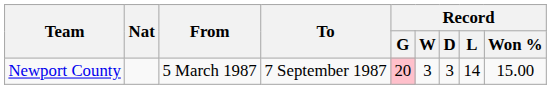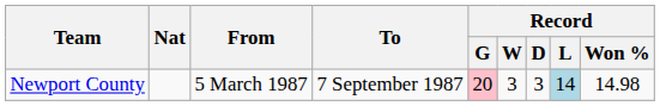Newport County | Record / L: no background -> lightblue background
Newport County | Record / Won %: 15.00 -> 14.98
